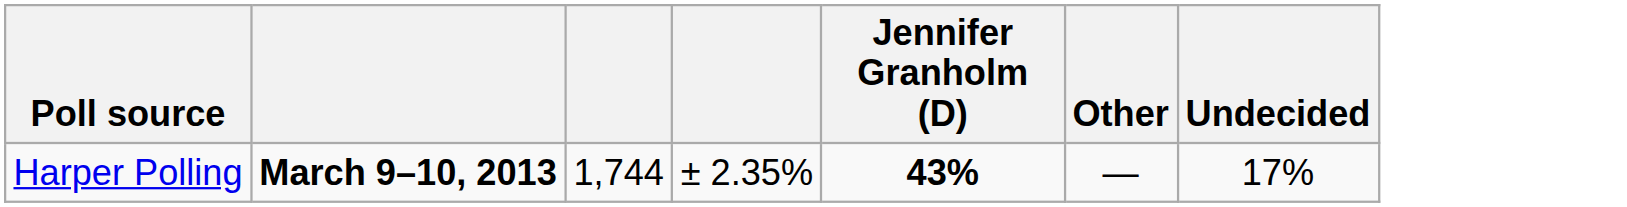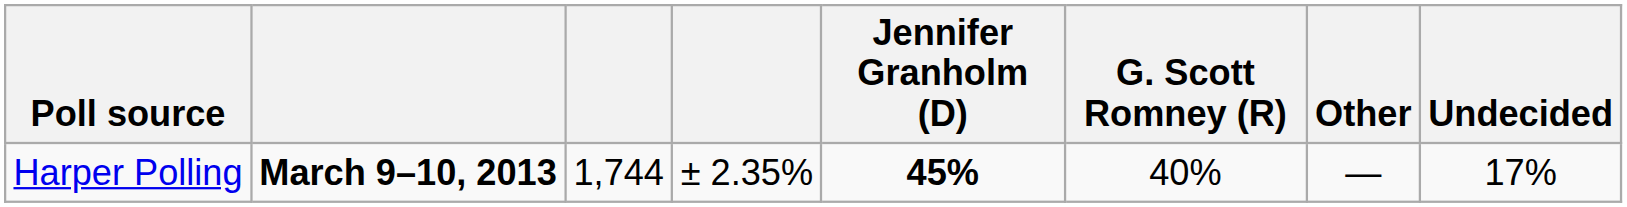+ column: G. Scott Romney (R) | 40%
Harper Polling | Jennifer Granholm (D): 43% -> 45%
